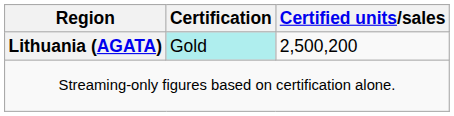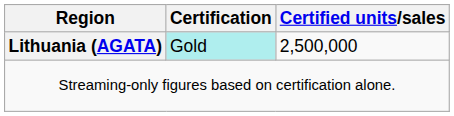Lithuania (AGATA) | Certified units/sales: 2,500,200 -> 2,500,000
